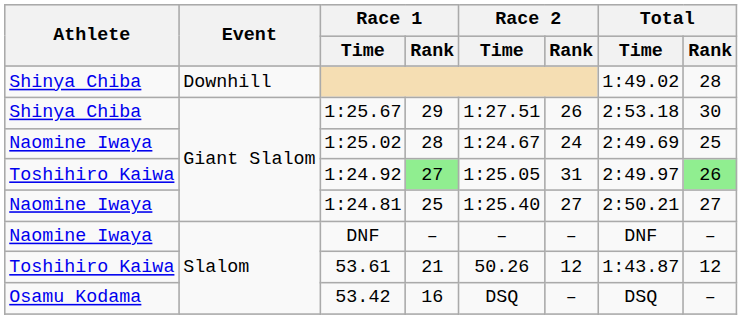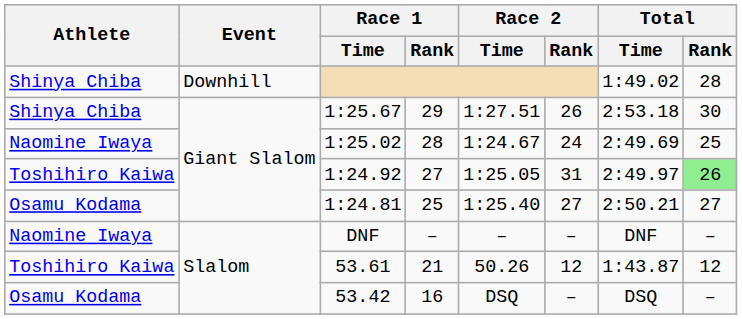1:24.92 | Race 1 / Rank: lightgreen background -> no background
1:24.81 | Athlete: Naomine Iwaya -> Osamu Kodama
